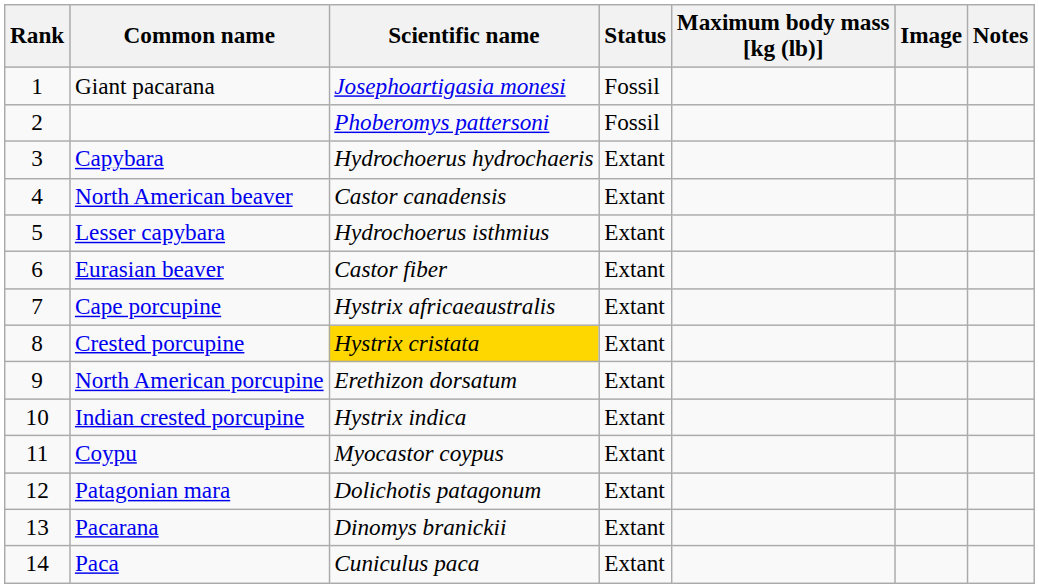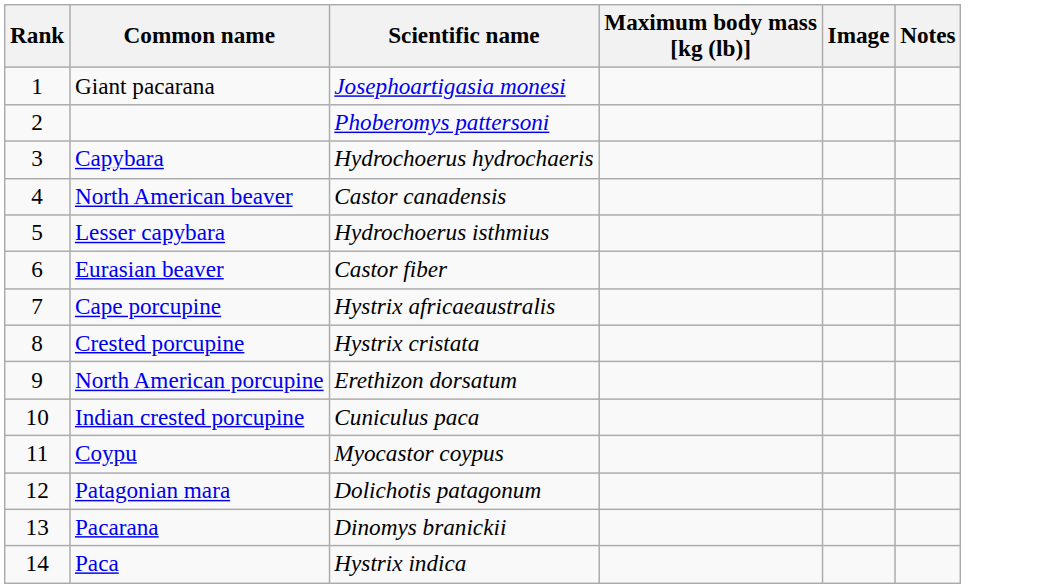- column: Status | Fossil | Fossil | Extant | Extant | Extant | Extant | Extant | Extant | Extant | Extant | Extant | Extant | Extant | Extant
Crested porcupine | Scientific name: gold background -> no background
Indian crested porcupine | Scientific name: Hystrix indica -> Cuniculus paca
Paca | Scientific name: Cuniculus paca -> Hystrix indica
